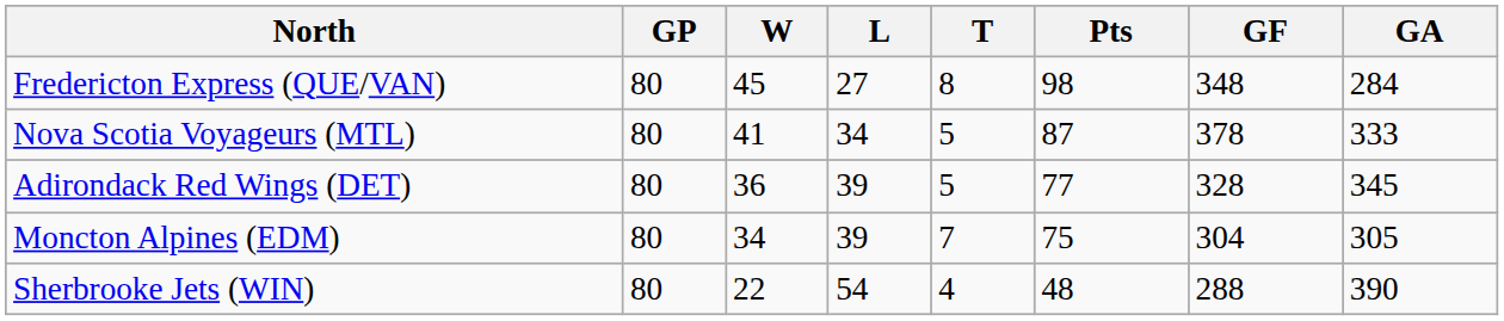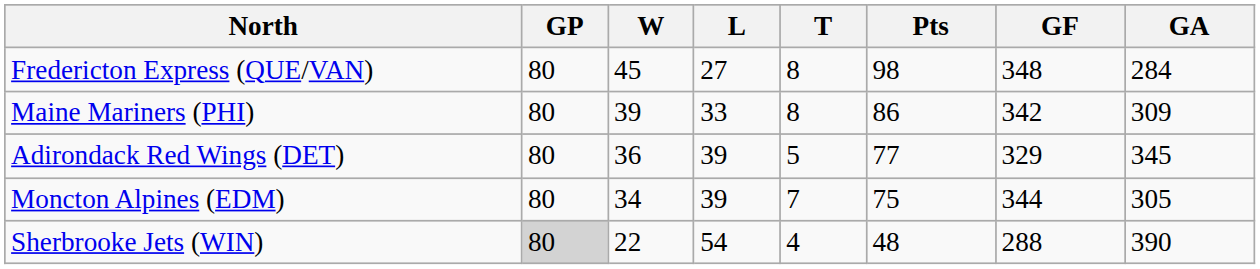- row: Nova Scotia Voyageurs (MTL) | 80 | 41 | 34 | 5 | 87 | 378 | 333
+ row: Maine Mariners (PHI) | 80 | 39 | 33 | 8 | 86 | 342 | 309
Adirondack Red Wings (DET) | GF: 328 -> 329
Moncton Alpines (EDM) | GF: 304 -> 344
Sherbrooke Jets (WIN) | GP: no background -> lightgrey background
